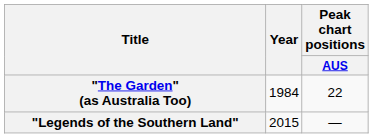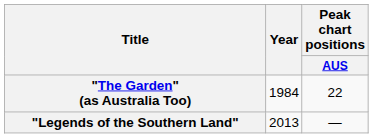"Legends of the Southern Land" | Year: 2015 -> 2013
